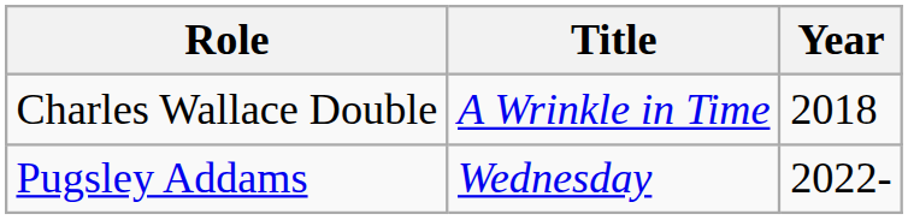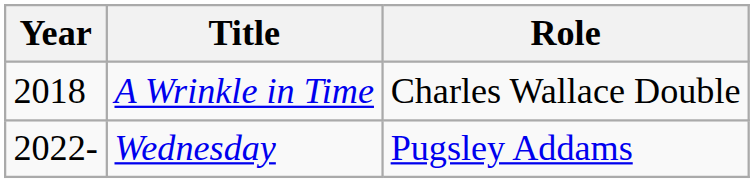columns swapped: Year <-> Role
